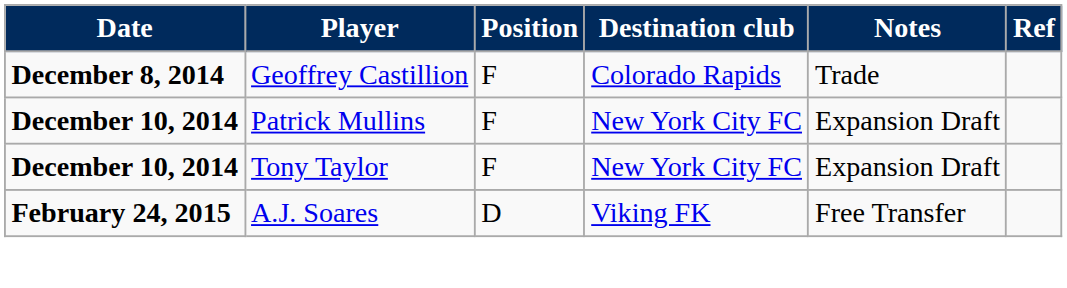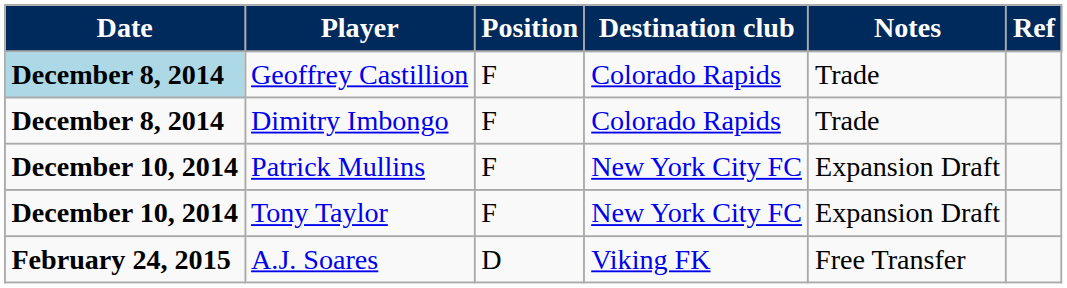Geoffrey Castillion | Date: no background -> lightblue background
+ row: December 8, 2014 | Dimitry Imbongo | F | Colorado Rapids | Trade
